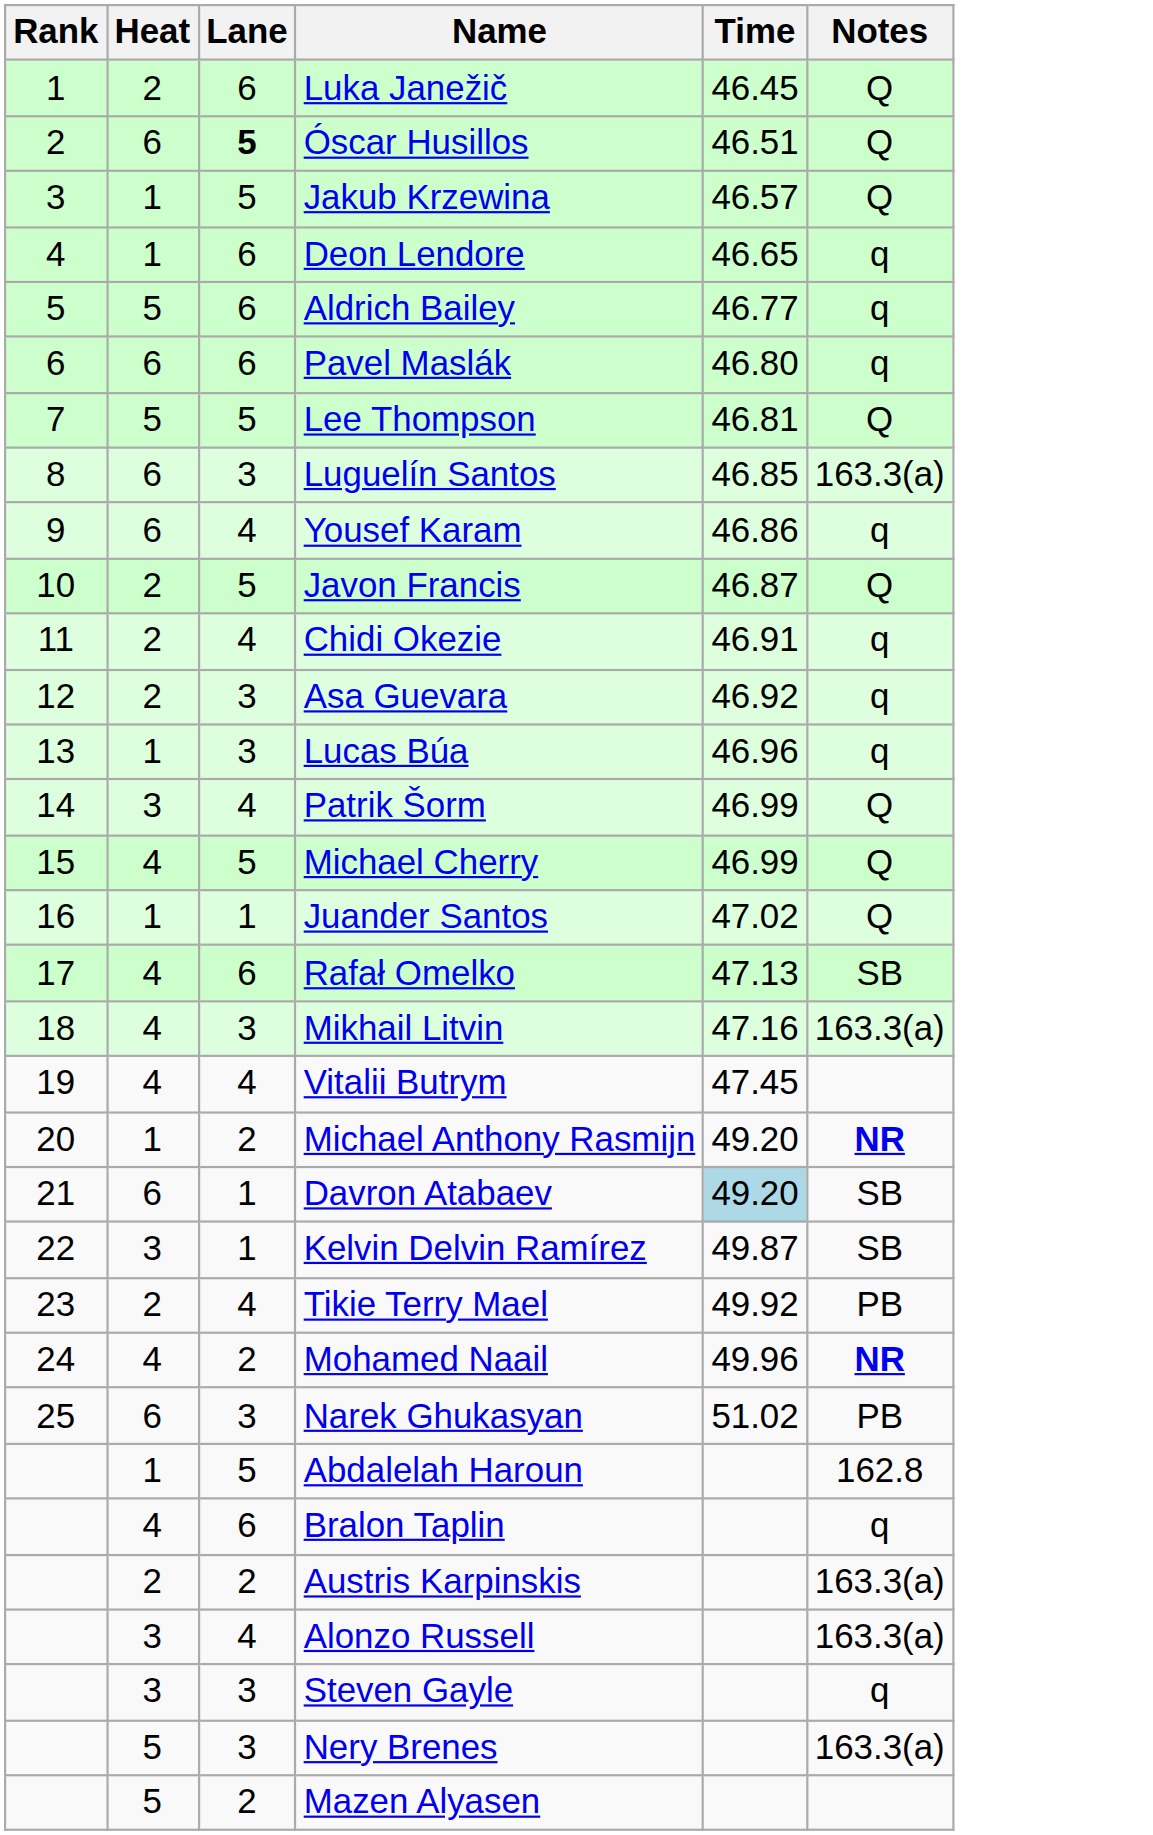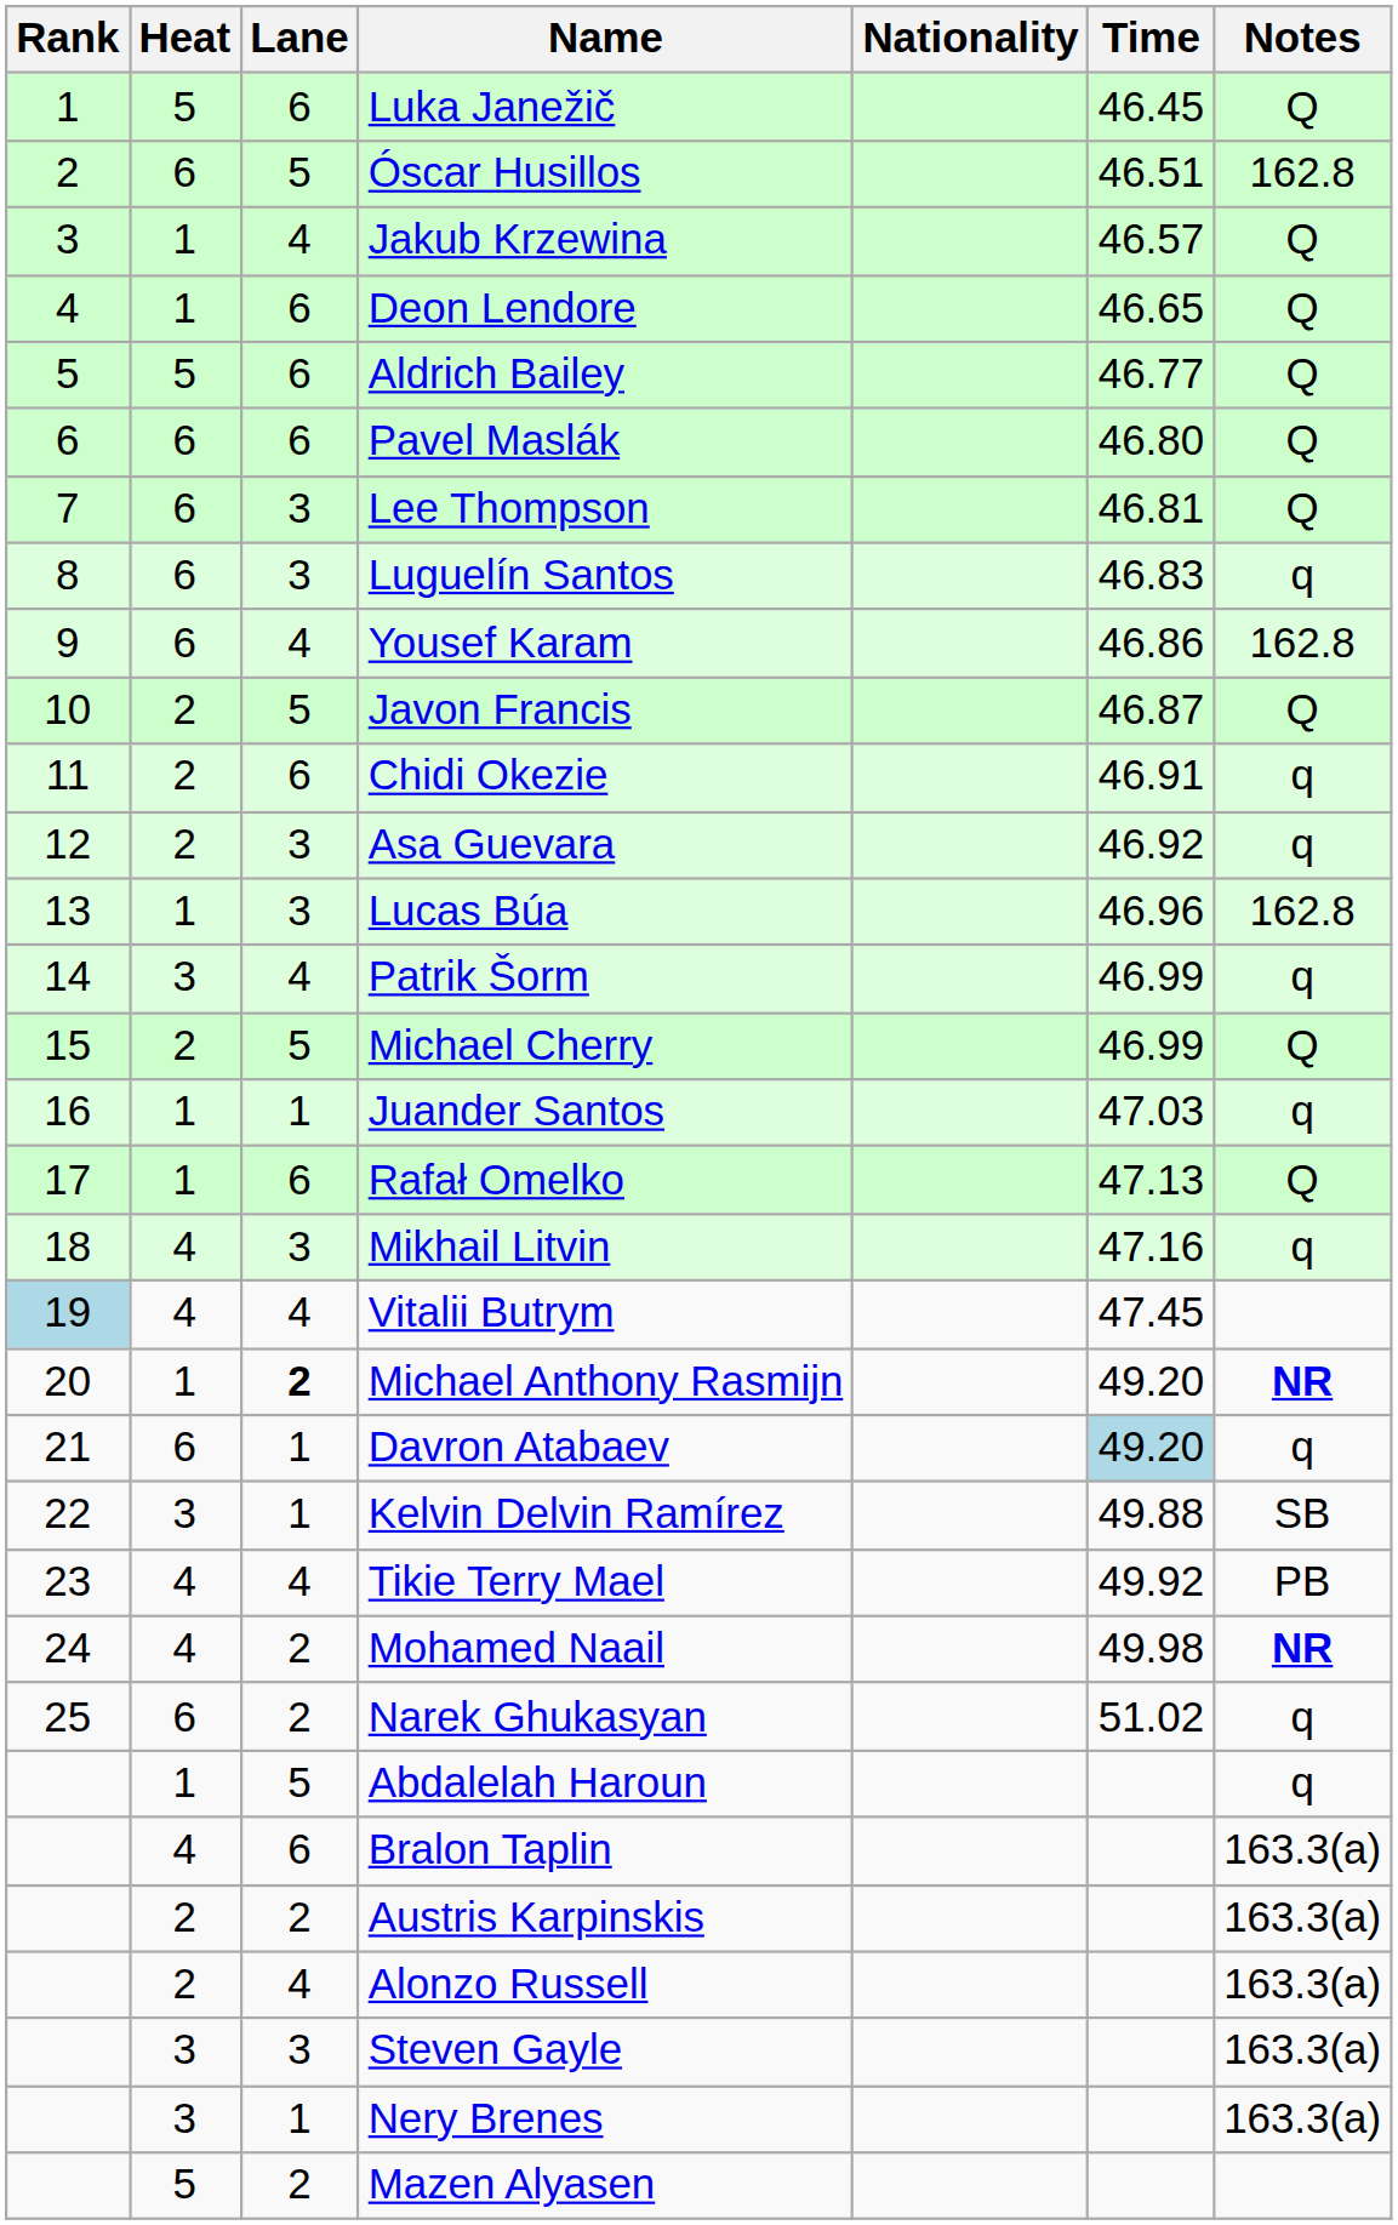+ column: Nationality
Luka Janežič | Heat: 2 -> 5
Óscar Husillos | Lane: bold -> normal
Óscar Husillos | Notes: Q -> 162.8
Jakub Krzewina | Lane: 5 -> 4
Deon Lendore | Notes: q -> Q
Aldrich Bailey | Notes: q -> Q
Pavel Maslák | Notes: q -> Q
Lee Thompson | Heat: 5 -> 6
Lee Thompson | Lane: 5 -> 3
Luguelín Santos | Time: 46.85 -> 46.83
Luguelín Santos | Notes: 163.3(a) -> q
Yousef Karam | Notes: q -> 162.8
Chidi Okezie | Lane: 4 -> 6
Lucas Búa | Notes: q -> 162.8
Patrik Šorm | Notes: Q -> q
Michael Cherry | Heat: 4 -> 2
Juander Santos | Time: 47.02 -> 47.03
Juander Santos | Notes: Q -> q
Rafał Omelko | Heat: 4 -> 1
Rafał Omelko | Notes: SB -> Q
Mikhail Litvin | Notes: 163.3(a) -> q
Vitalii Butrym | Rank: no background -> lightblue background
Michael Anthony Rasmijn | Lane: normal -> bold
Davron Atabaev | Notes: SB -> q
Kelvin Delvin Ramírez | Time: 49.87 -> 49.88
Tikie Terry Mael | Heat: 2 -> 4
Mohamed Naail | Time: 49.96 -> 49.98
Narek Ghukasyan | Lane: 3 -> 2
Narek Ghukasyan | Notes: PB -> q
Abdalelah Haroun | Notes: 162.8 -> q
Bralon Taplin | Notes: q -> 163.3(a)
Alonzo Russell | Heat: 3 -> 2
Steven Gayle | Notes: q -> 163.3(a)
Nery Brenes | Heat: 5 -> 3
Nery Brenes | Lane: 3 -> 1
